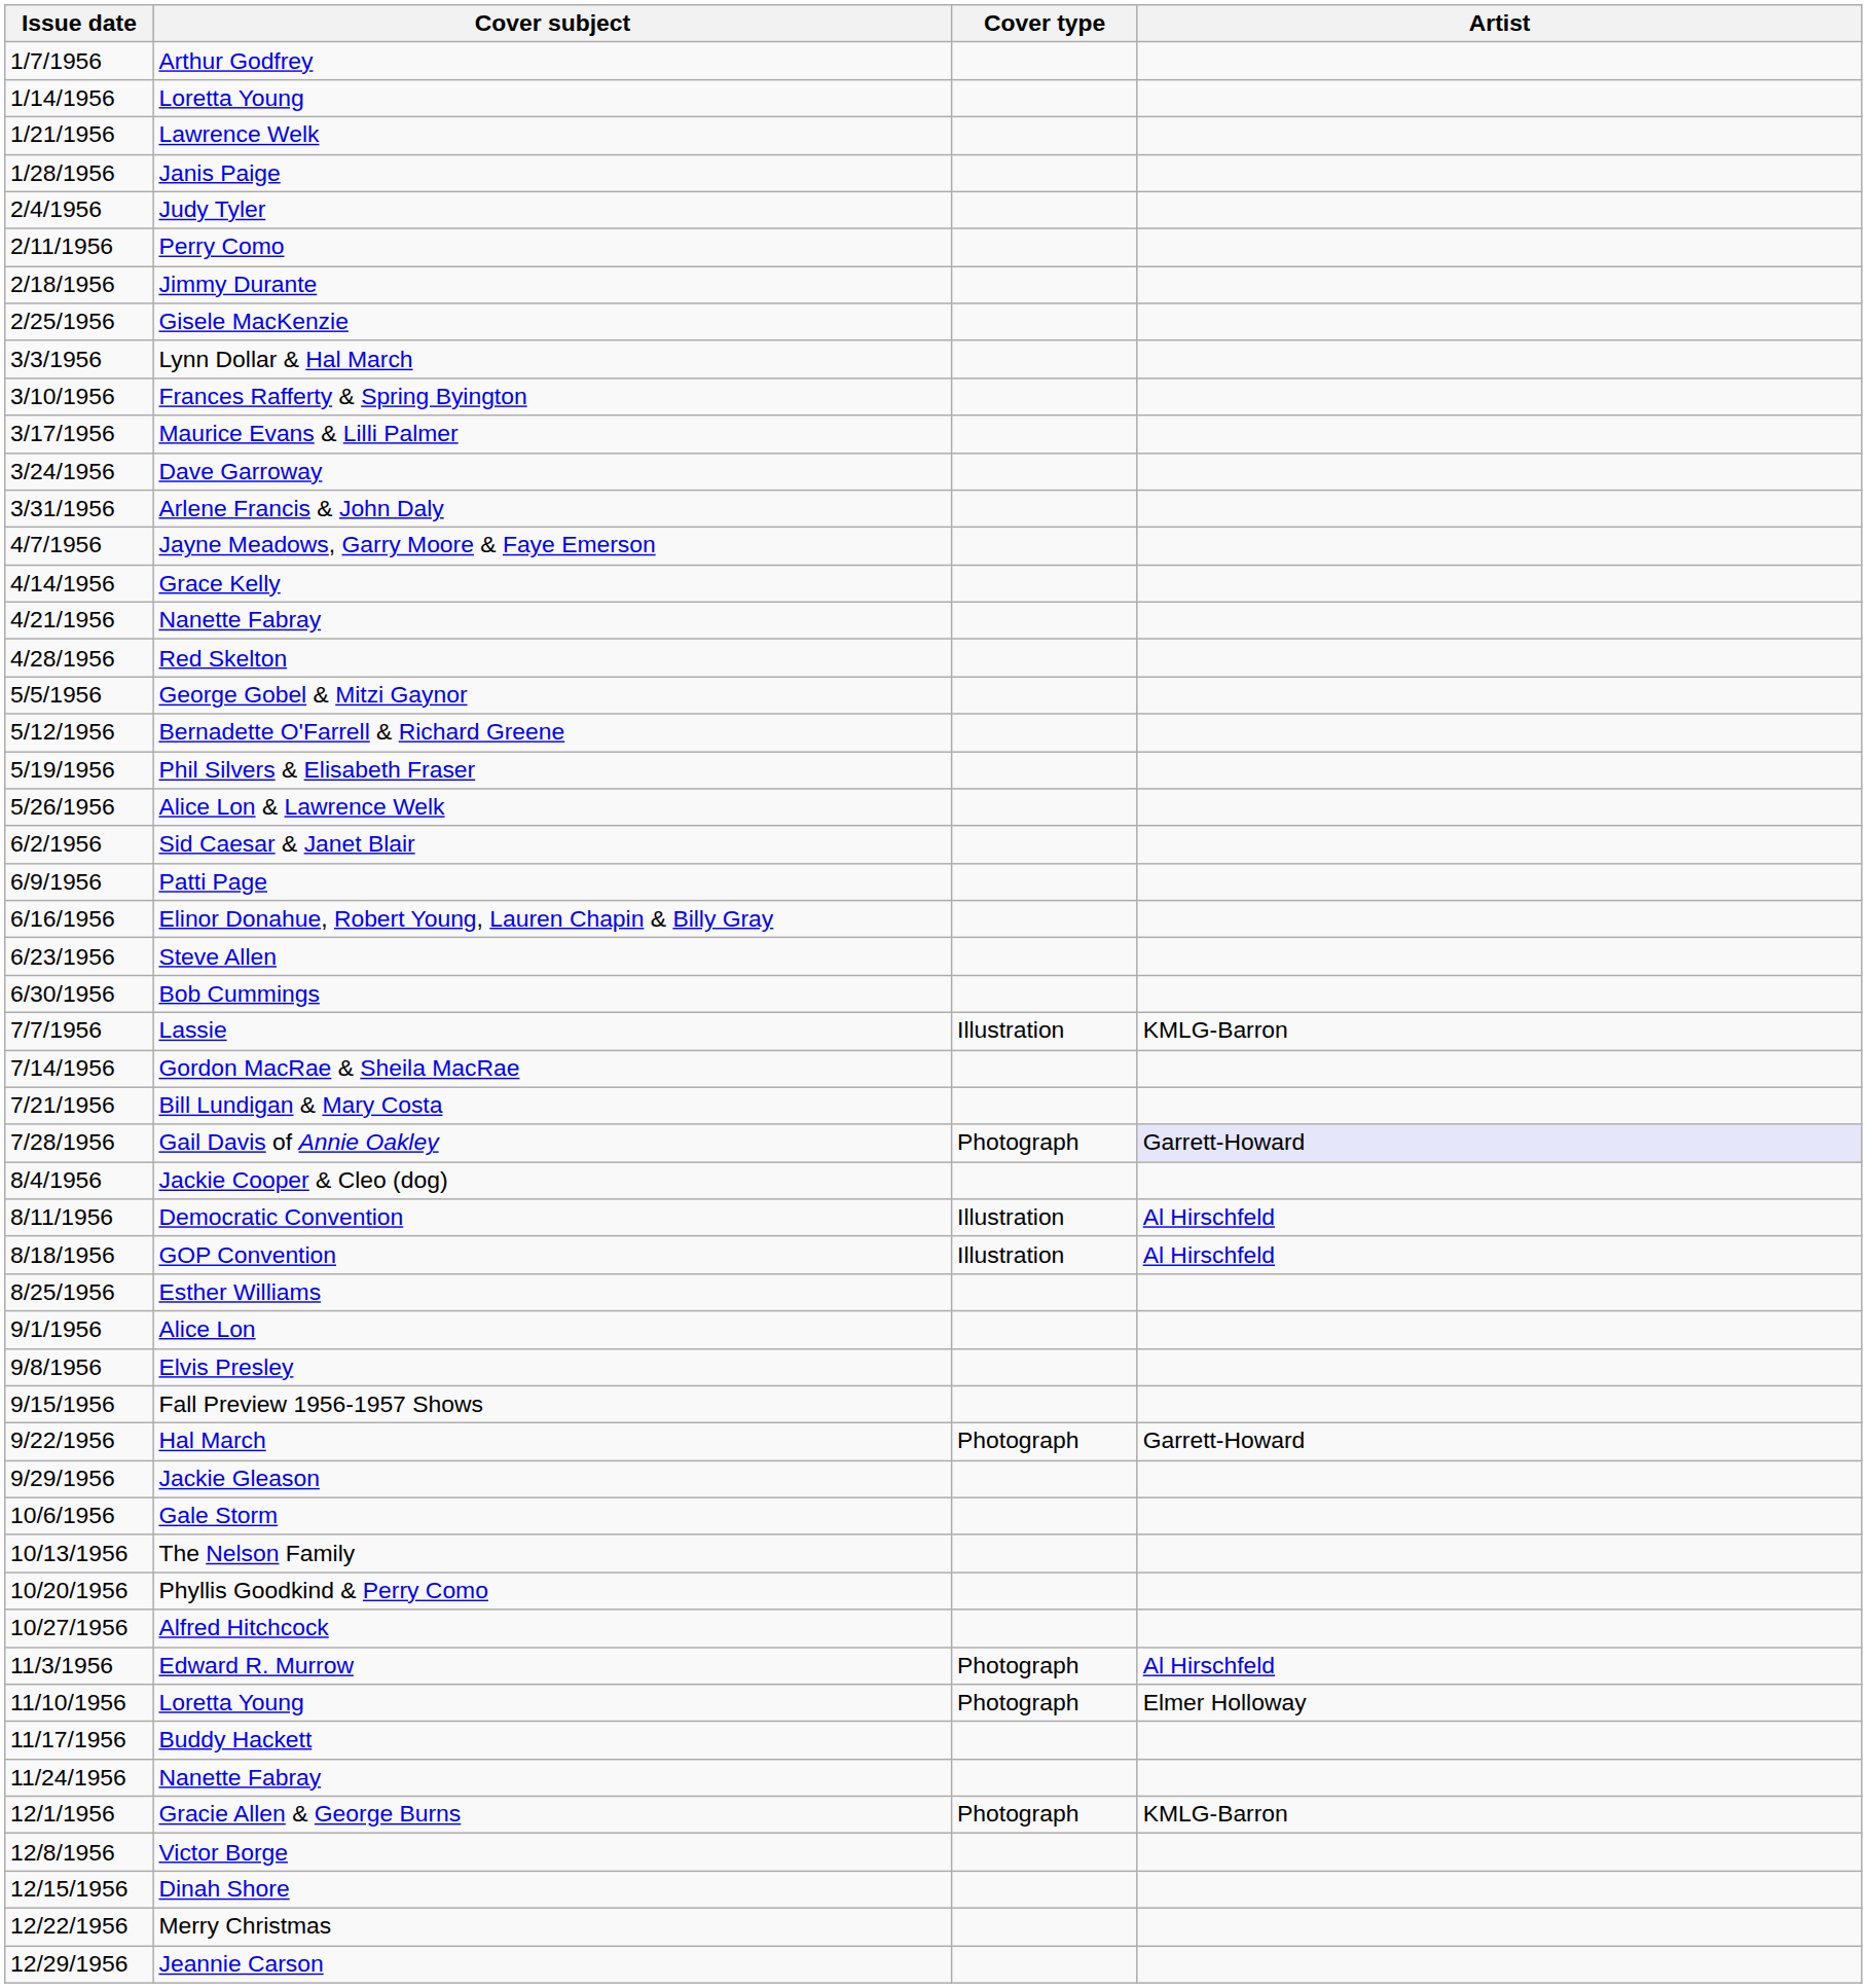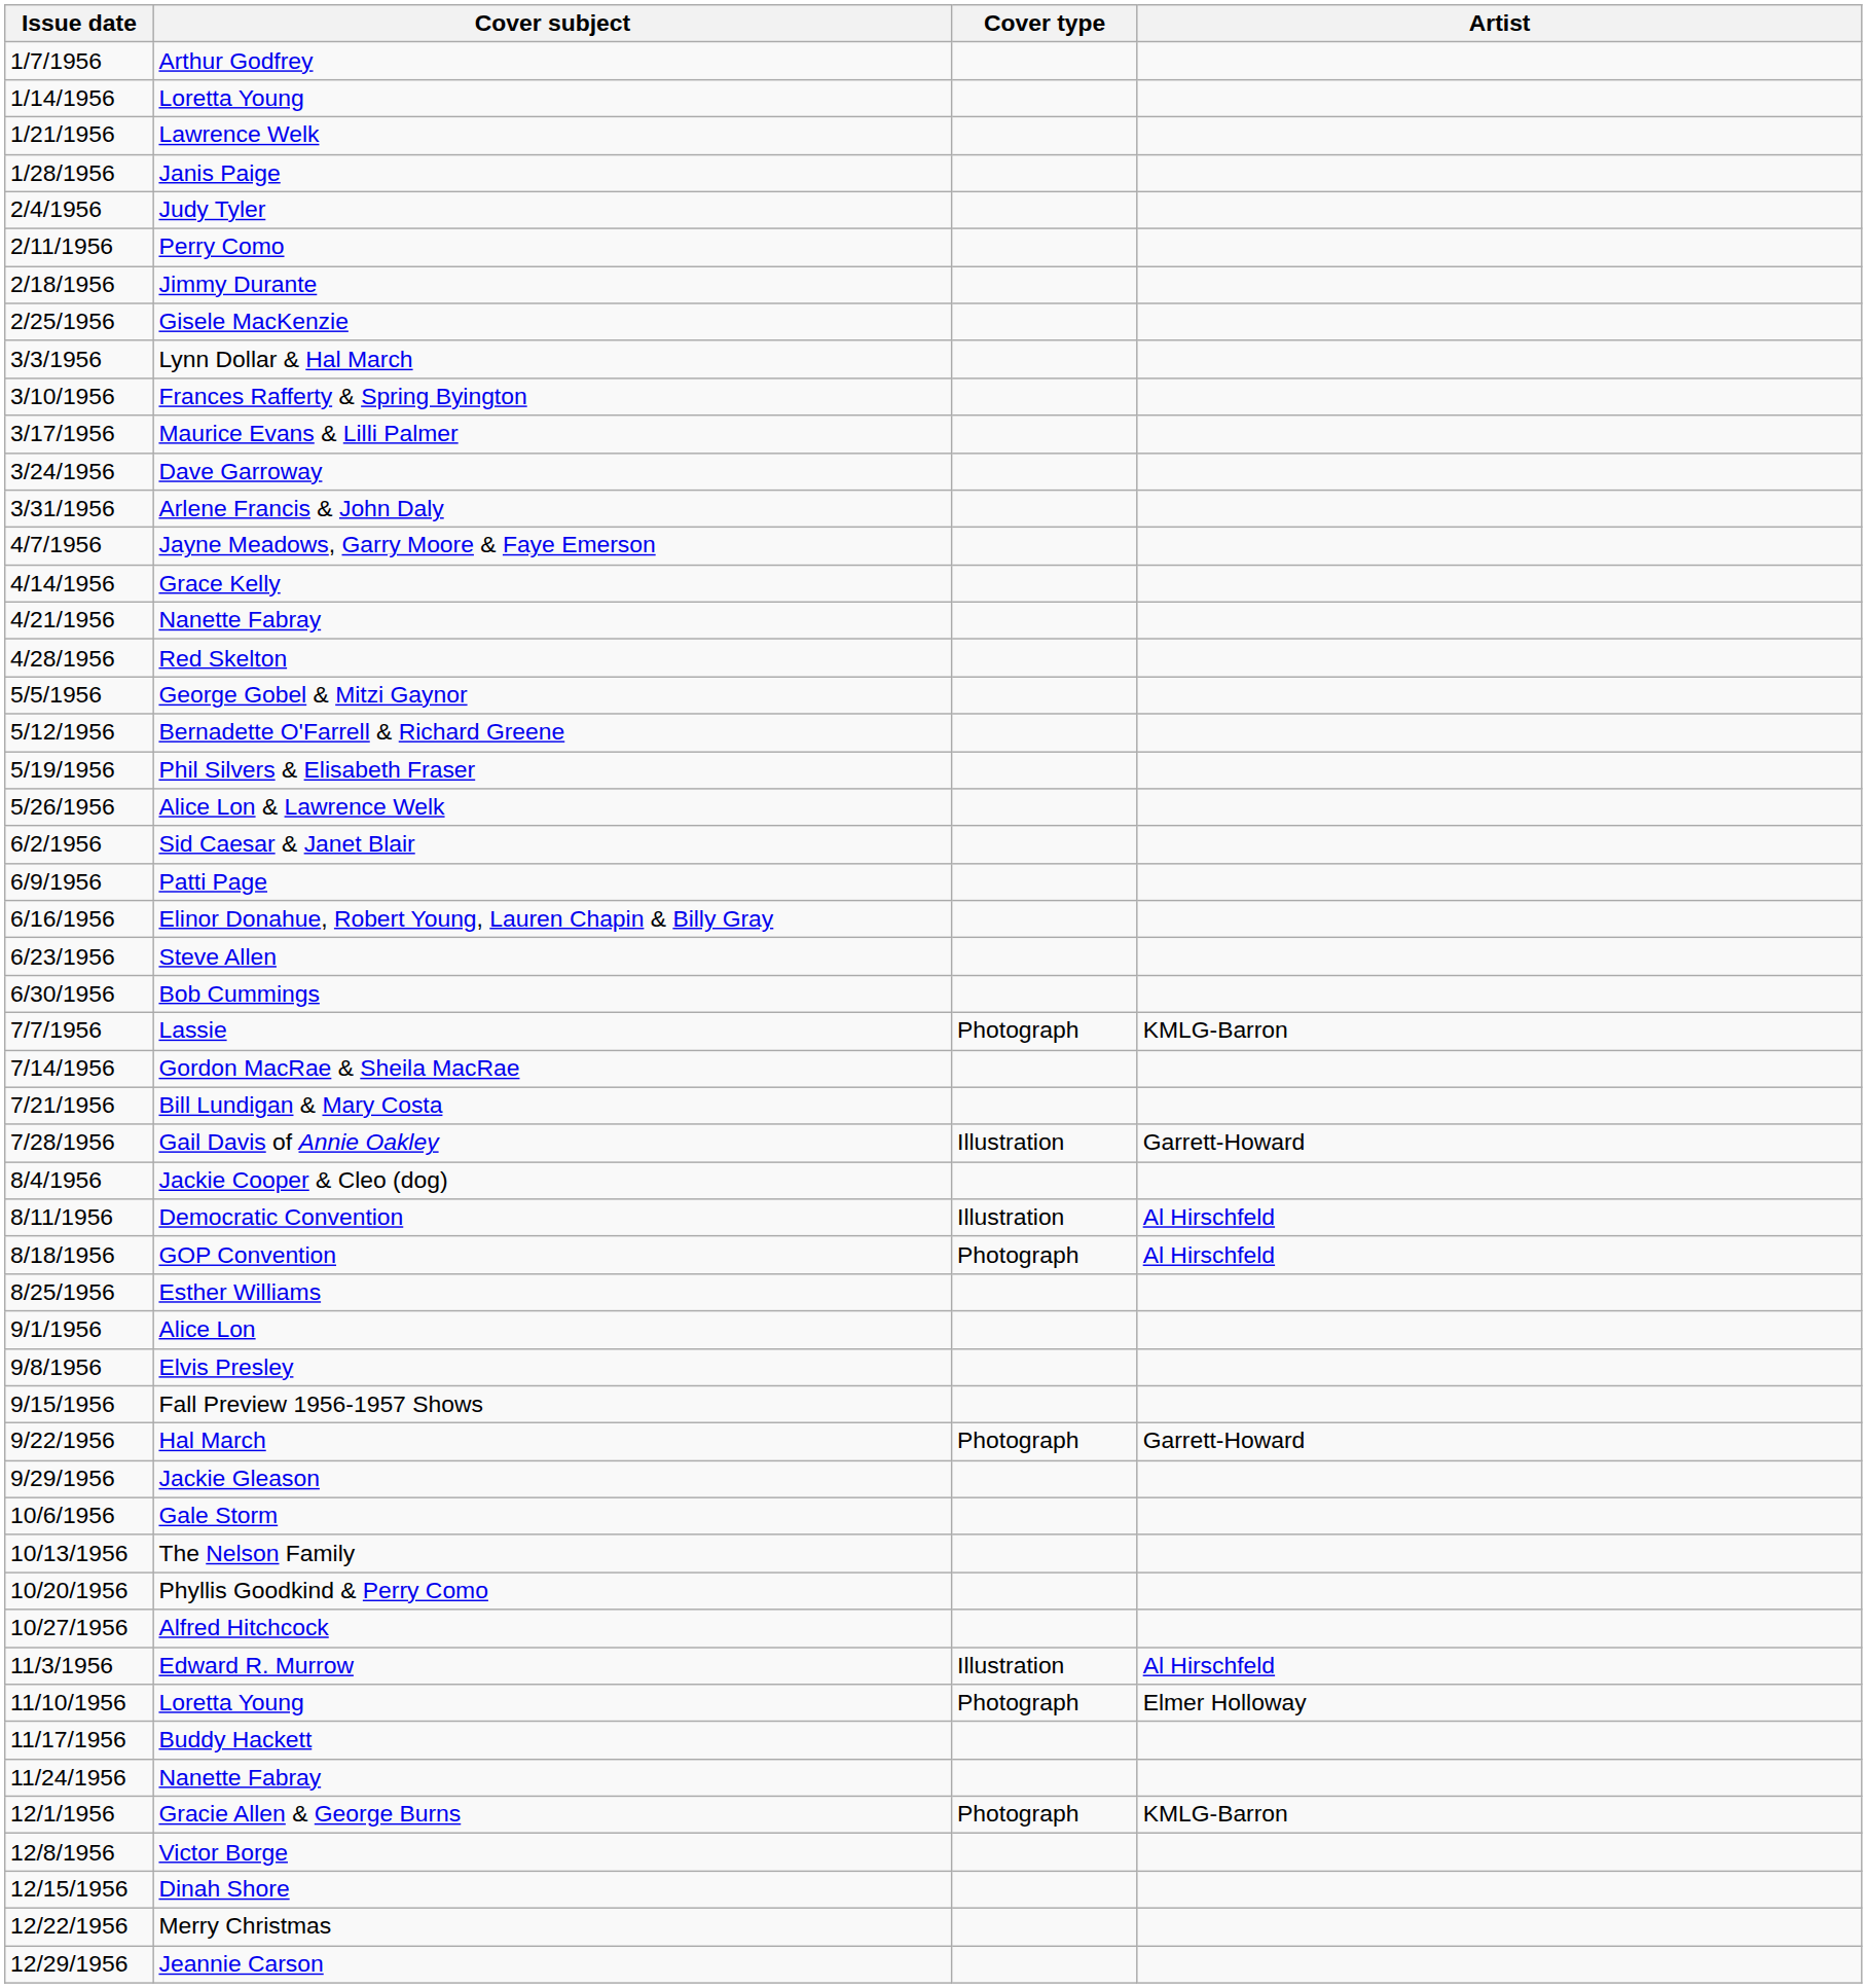Lassie | Cover type: Illustration -> Photograph
Gail Davis of Annie Oakley | Cover type: Photograph -> Illustration
Gail Davis of Annie Oakley | Artist: lavender background -> no background
GOP Convention | Cover type: Illustration -> Photograph
Edward R. Murrow | Cover type: Photograph -> Illustration
